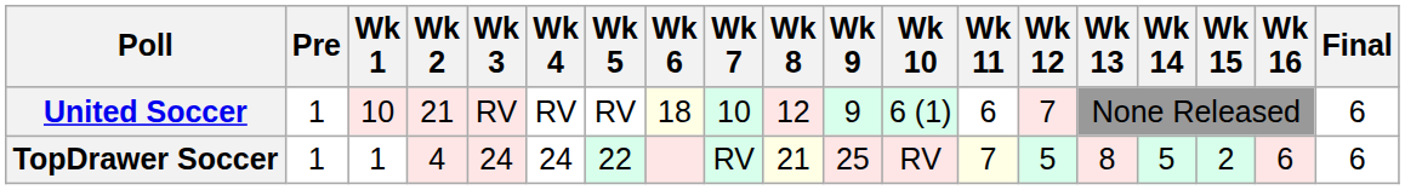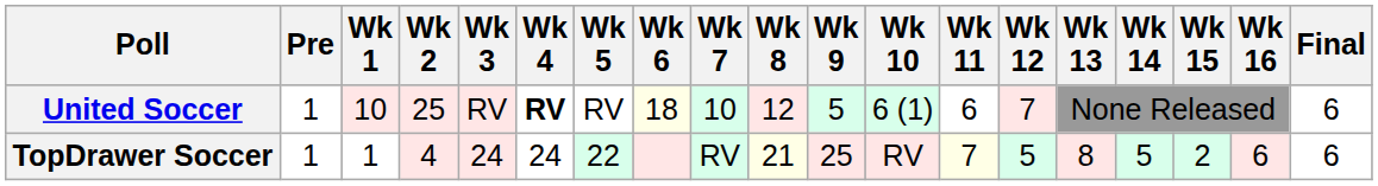United Soccer | Wk 2: 21 -> 25
United Soccer | Wk 4: normal -> bold
United Soccer | Wk 9: 9 -> 5
